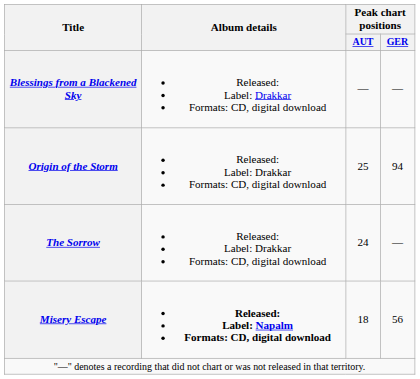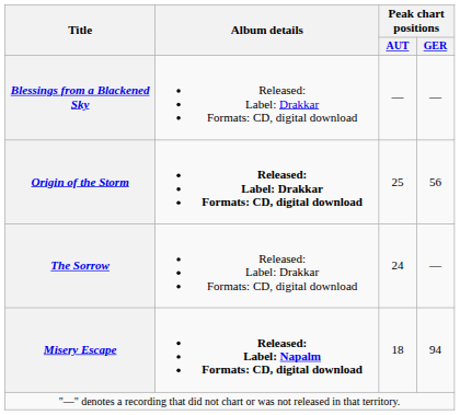Origin of the Storm | Album details: normal -> bold
Origin of the Storm | Peak chart positions / GER: 94 -> 56
Misery Escape | Peak chart positions / GER: 56 -> 94
